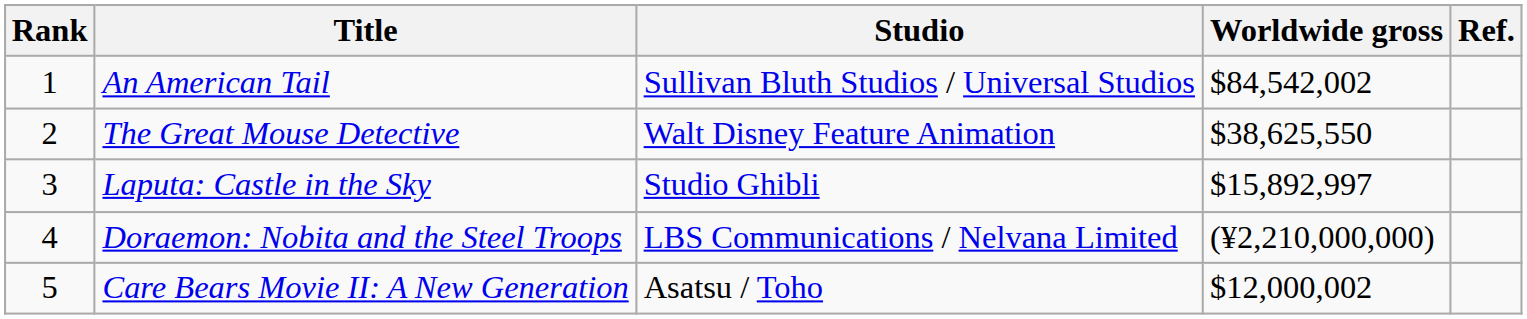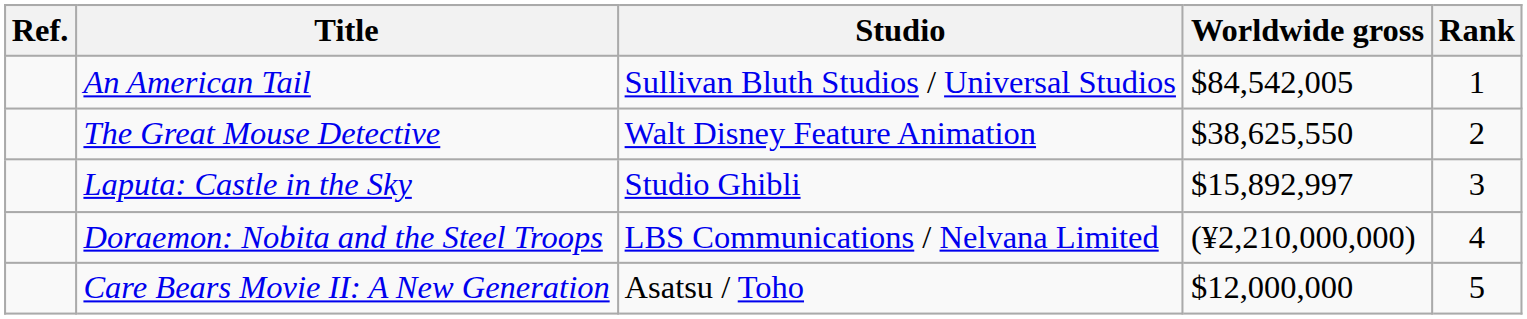columns swapped: Rank <-> Ref.
An American Tail | Worldwide gross: $84,542,002 -> $84,542,005
Care Bears Movie II: A New Generation | Worldwide gross: $12,000,002 -> $12,000,000
